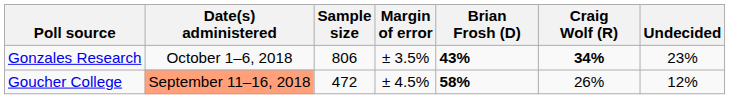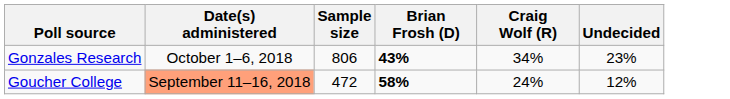- column: Margin of error | ± 3.5% | ± 4.5%
Gonzales Research | Craig Wolf (R): bold -> normal
Goucher College | Craig Wolf (R): 26% -> 24%
